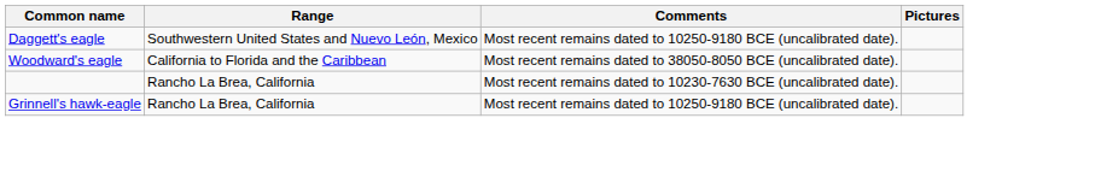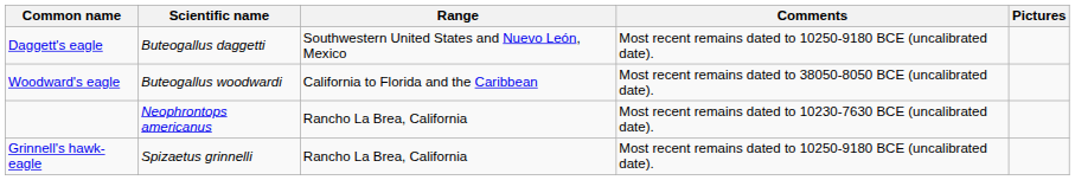+ column: Scientific name | Buteogallus daggetti | Buteogallus woodwardi | Neophrontops americanus | Spizaetus grinnelli
